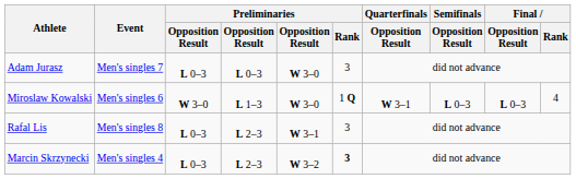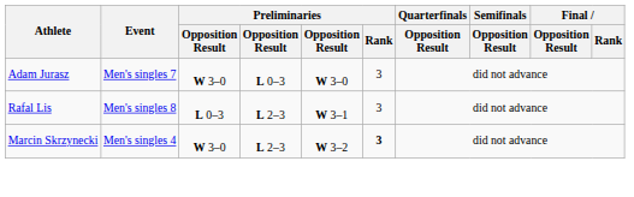Adam Jurasz | column 3: L 0–3 -> W 3–0
- row: Miroslaw Kowalski | Men's singles 6 | W 3–0 | L 1–3 | W 3–0 | 1 Q | W 3–1 | L 0–3 | L 0–3 | 4
Marcin Skrzynecki | column 3: L 0–3 -> W 3–0
